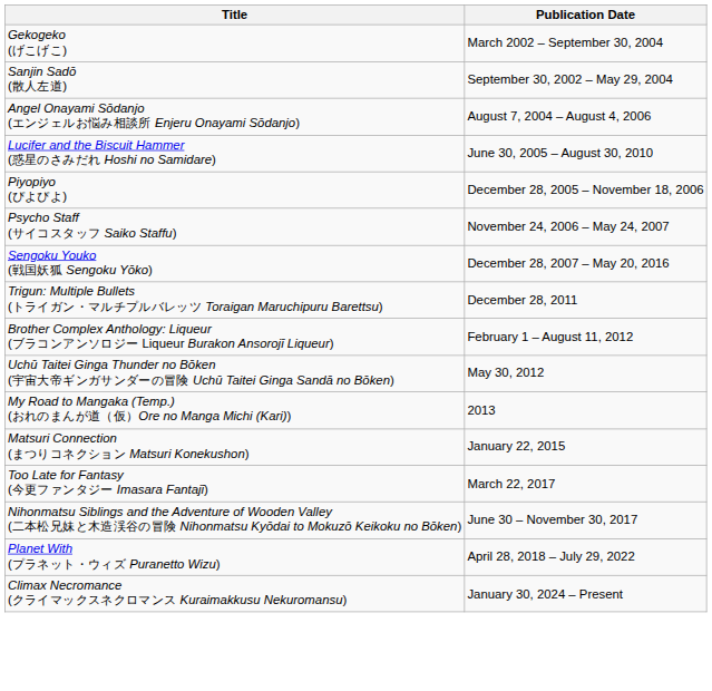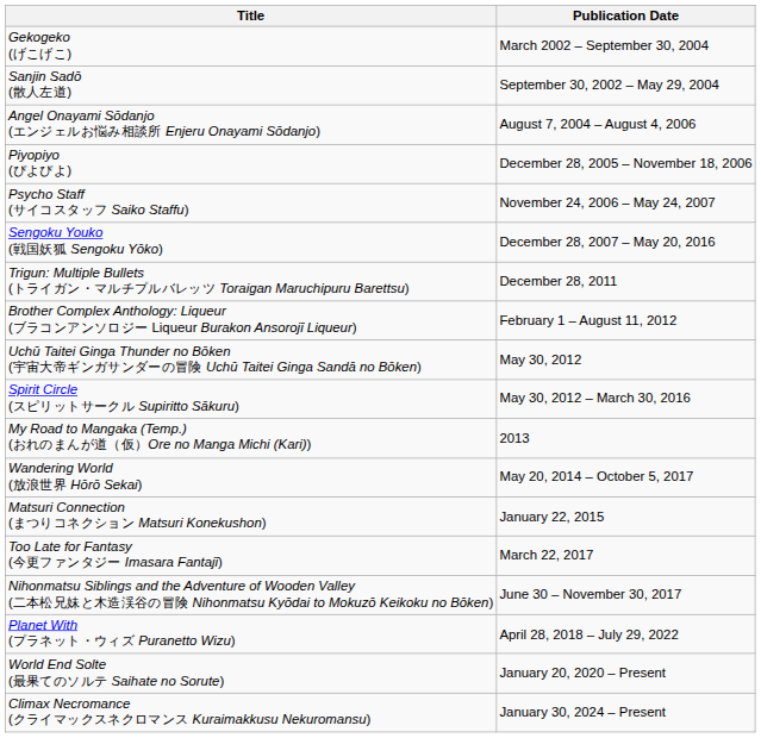- row: Lucifer and the Biscuit Hammer (惑星のさみだれ Hoshi no Samidare) | June 30, 2005 – August 30, 2010
+ row: Spirit Circle (スピリットサークル Supiritto Sākuru) | May 30, 2012 – March 30, 2016
+ row: Wandering World (放浪世界 Hōrō Sekai) | May 20, 2014 – October 5, 2017
+ row: World End Solte (最果てのソルテ Saihate no Sorute) | January 20, 2020 – Present
